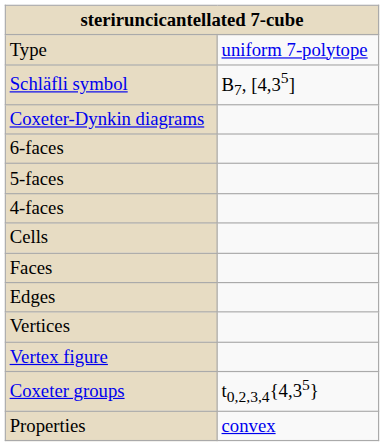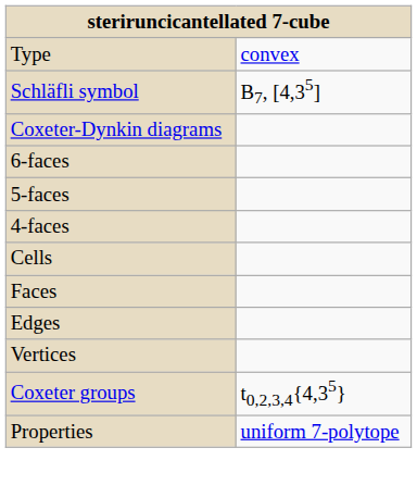Type | column 2: uniform 7-polytope -> convex
- row: Vertex figure
Properties | column 2: convex -> uniform 7-polytope
